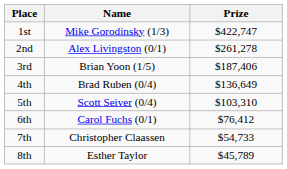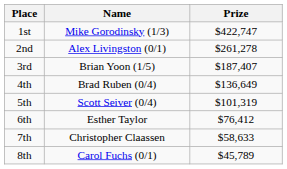3rd | Prize: $187,406 -> $187,407
5th | Prize: $103,310 -> $101,319
6th | Name: Carol Fuchs (0/1) -> Esther Taylor
7th | Prize: $54,733 -> $58,633
8th | Name: Esther Taylor -> Carol Fuchs (0/1)
